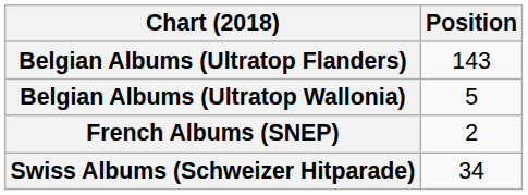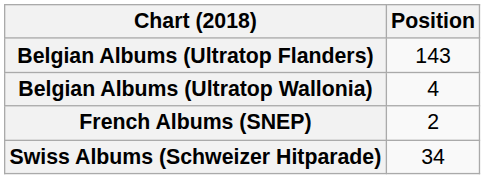Belgian Albums (Ultratop Wallonia) | Position: 5 -> 4
